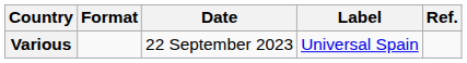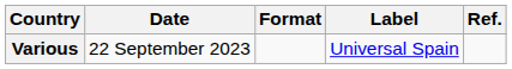columns swapped: Date <-> Format
